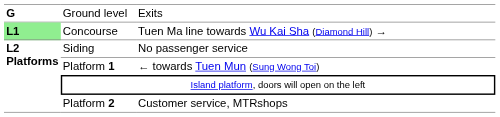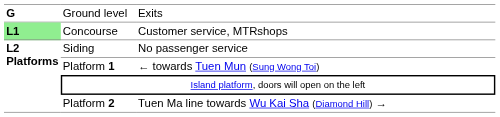Concourse | column 3: Tuen Ma line towards Wu Kai Sha (Diamond Hill) → -> Customer service, MTRshops
Platform 2 | column 3: Customer service, MTRshops -> Tuen Ma line towards Wu Kai Sha (Diamond Hill) →
